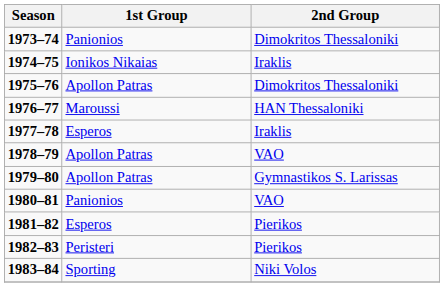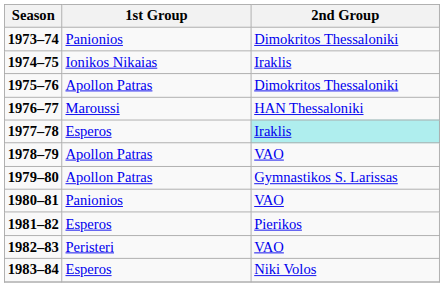1977–78 | 2nd Group: no background -> paleturquoise background
1982–83 | 2nd Group: Pierikos -> VAO
1983–84 | 1st Group: Sporting -> Esperos
